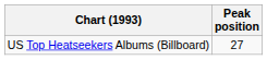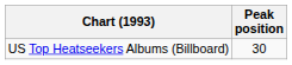US Top Heatseekers Albums (Billboard) | Peak position: 27 -> 30
